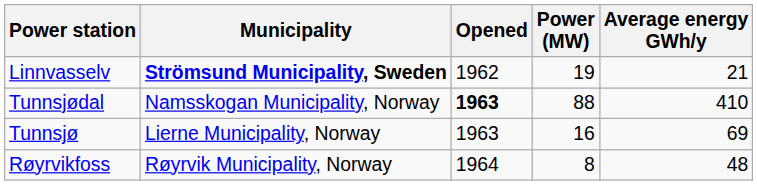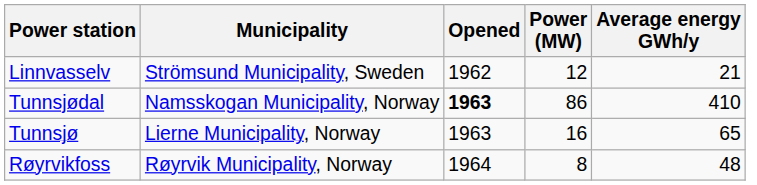Linnvasselv | Municipality: bold -> normal
Linnvasselv | Power (MW): 19 -> 12
Tunnsjødal | Power (MW): 88 -> 86
Tunnsjø | Average energy GWh/y: 69 -> 65
